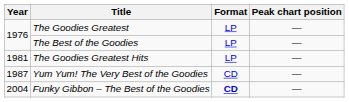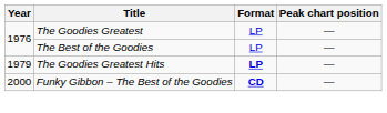The Goodies Greatest Hits | Year: 1981 -> 1979
The Goodies Greatest Hits | Format: normal -> bold
- row: 1987 | Yum Yum! The Very Best of the Goodies | CD | —
Funky Gibbon – The Best of the Goodies | Year: 2004 -> 2000
